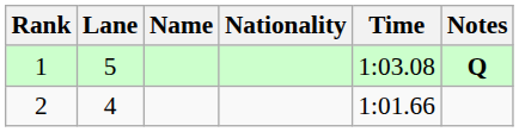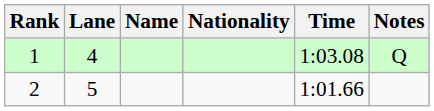1 | Lane: 5 -> 4
1 | Notes: bold -> normal
2 | Lane: 4 -> 5
